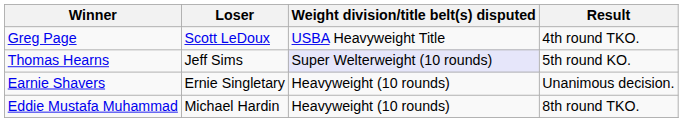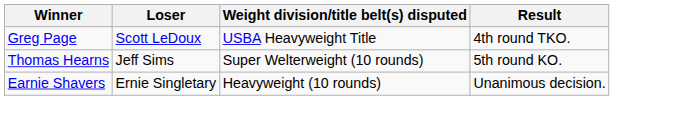Thomas Hearns | Weight division/title belt(s) disputed: lavender background -> no background
- row: Eddie Mustafa Muhammad | Michael Hardin | Heavyweight (10 rounds) | 8th round TKO.
